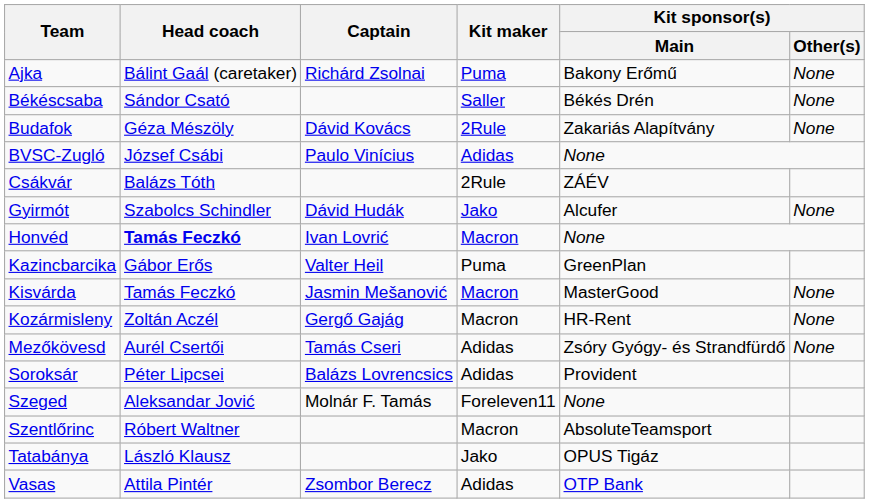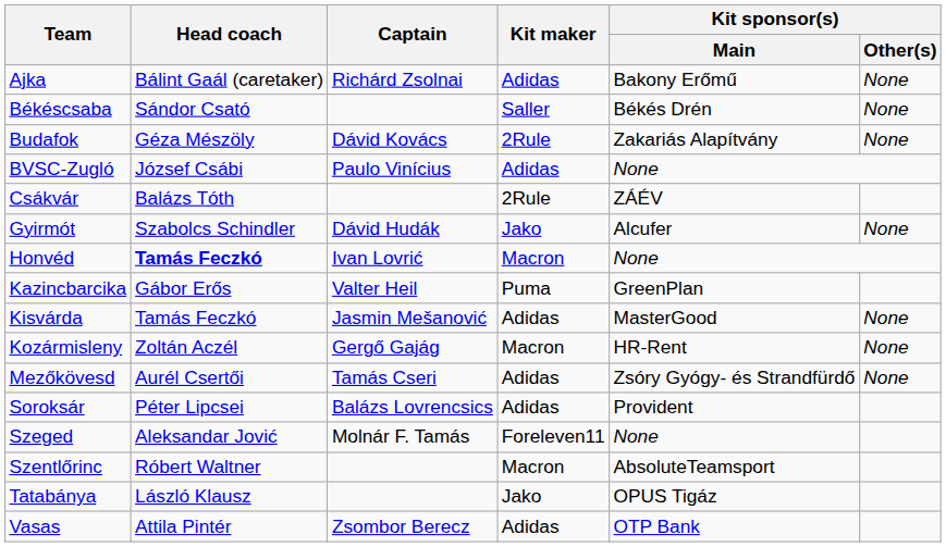Ajka | Kit maker: Puma -> Adidas
Kisvárda | Kit maker: Macron -> Adidas
